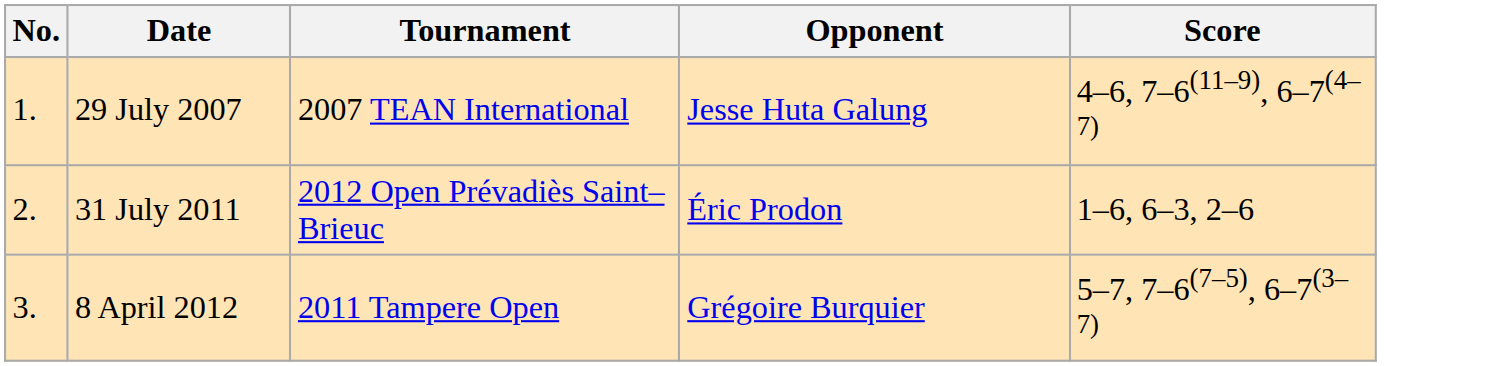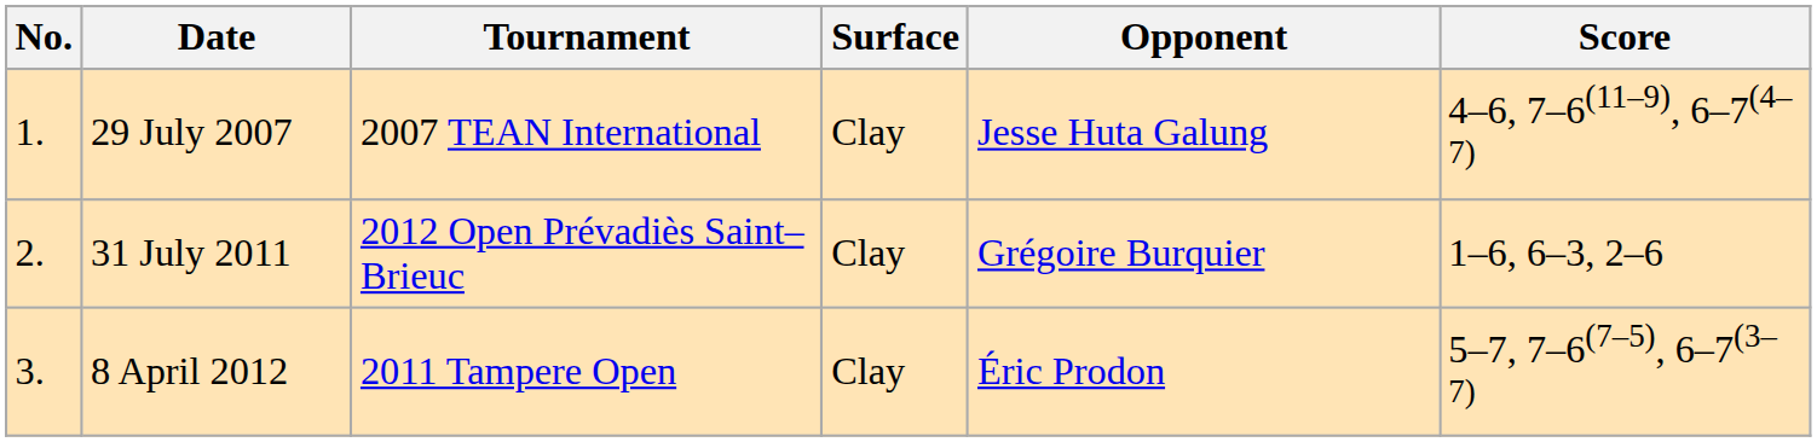+ column: Surface | Clay | Clay | Clay
31 July 2011 | Opponent: Éric Prodon -> Grégoire Burquier
8 April 2012 | Opponent: Grégoire Burquier -> Éric Prodon
